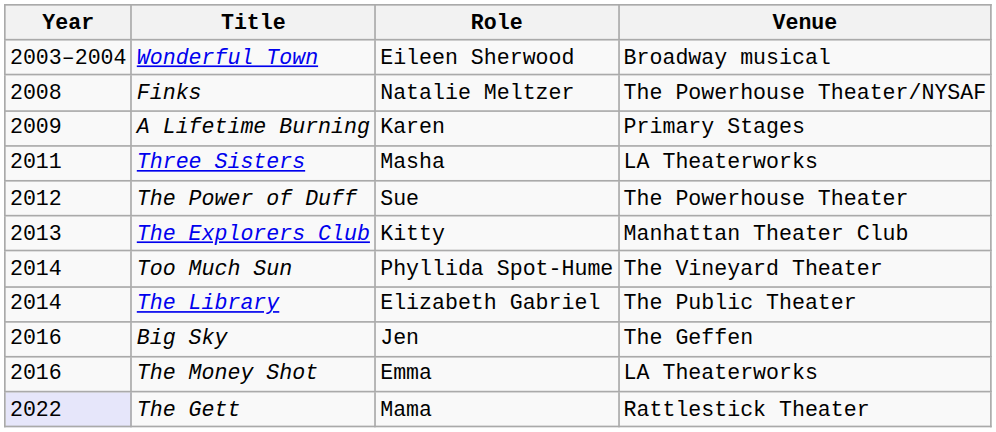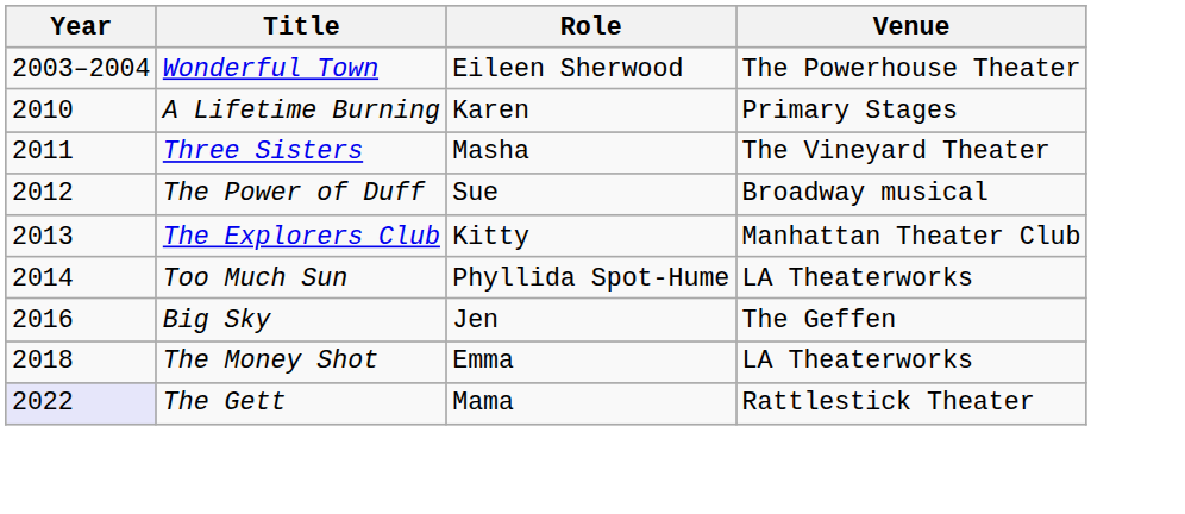Wonderful Town | Venue: Broadway musical -> The Powerhouse Theater
- row: 2008 | Finks | Natalie Meltzer | The Powerhouse Theater/NYSAF
A Lifetime Burning | Year: 2009 -> 2010
Three Sisters | Venue: LA Theaterworks -> The Vineyard Theater
The Power of Duff | Venue: The Powerhouse Theater -> Broadway musical
Too Much Sun | Venue: The Vineyard Theater -> LA Theaterworks
- row: 2014 | The Library | Elizabeth Gabriel | The Public Theater
The Money Shot | Year: 2016 -> 2018
